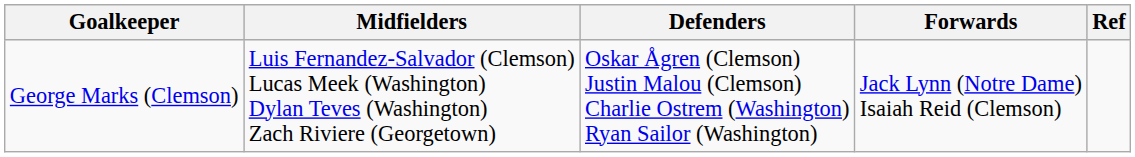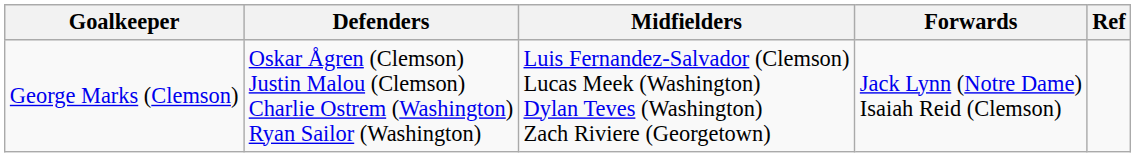columns swapped: Defenders <-> Midfielders
